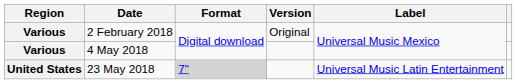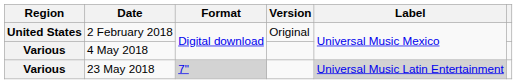2 February 2018 | Region: Various -> United States
23 May 2018 | Region: United States -> Various
23 May 2018 | Label: no background -> lightgrey background
